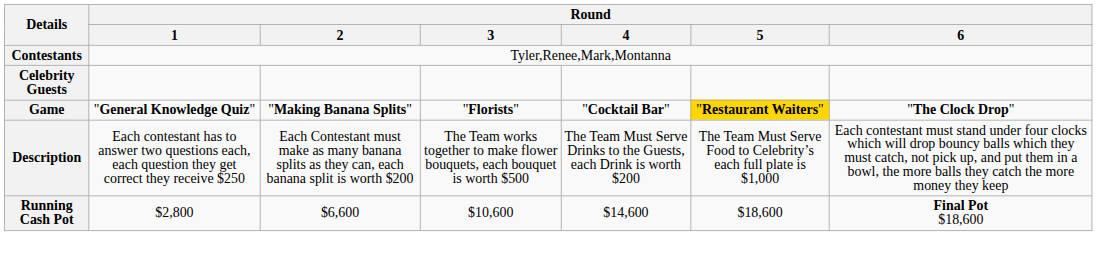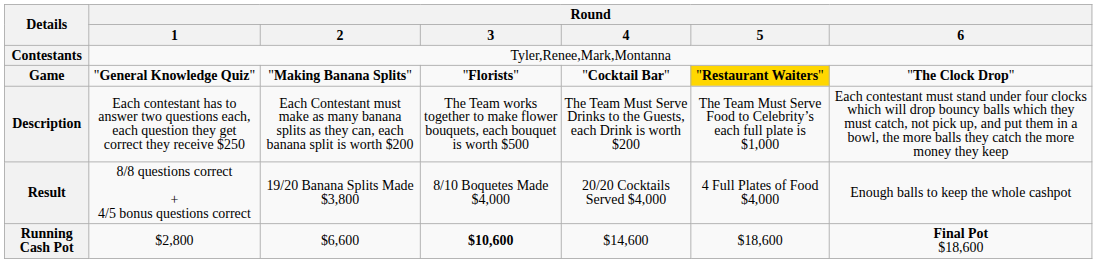- row: Celebrity Guests
+ row: Result | 8/8 questions correct + 4/5 bonus questions correct | 19/20 Banana Splits Made $3,800 | 8/10 Boquetes Made $4,000 | 20/20 Cocktails Served $4,000 | 4 Full Plates of Food $4,000 | Enough balls to keep the whole cashpot
Running Cash Pot | Round / 3: normal -> bold
